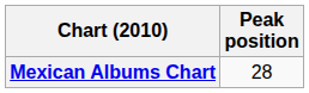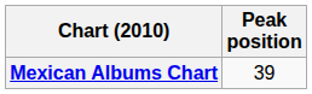Mexican Albums Chart | Peak position: 28 -> 39
